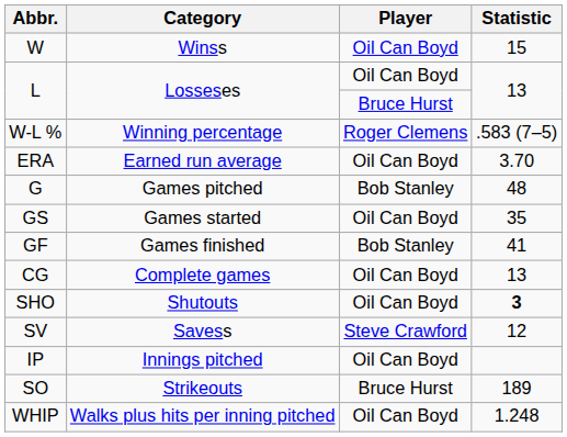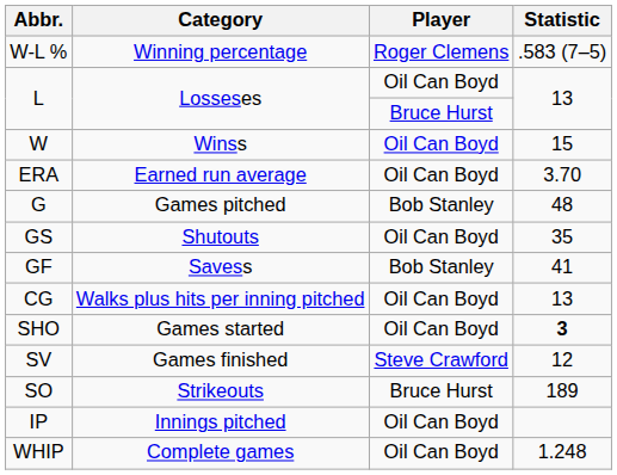rows swapped: W <-> W-L %
GS | Category: Games started -> Shutouts
GF | Category: Games finished -> Savess
CG | Category: Complete games -> Walks plus hits per inning pitched
SHO | Category: Shutouts -> Games started
SV | Category: Savess -> Games finished
rows swapped: IP <-> SO
WHIP | Category: Walks plus hits per inning pitched -> Complete games
